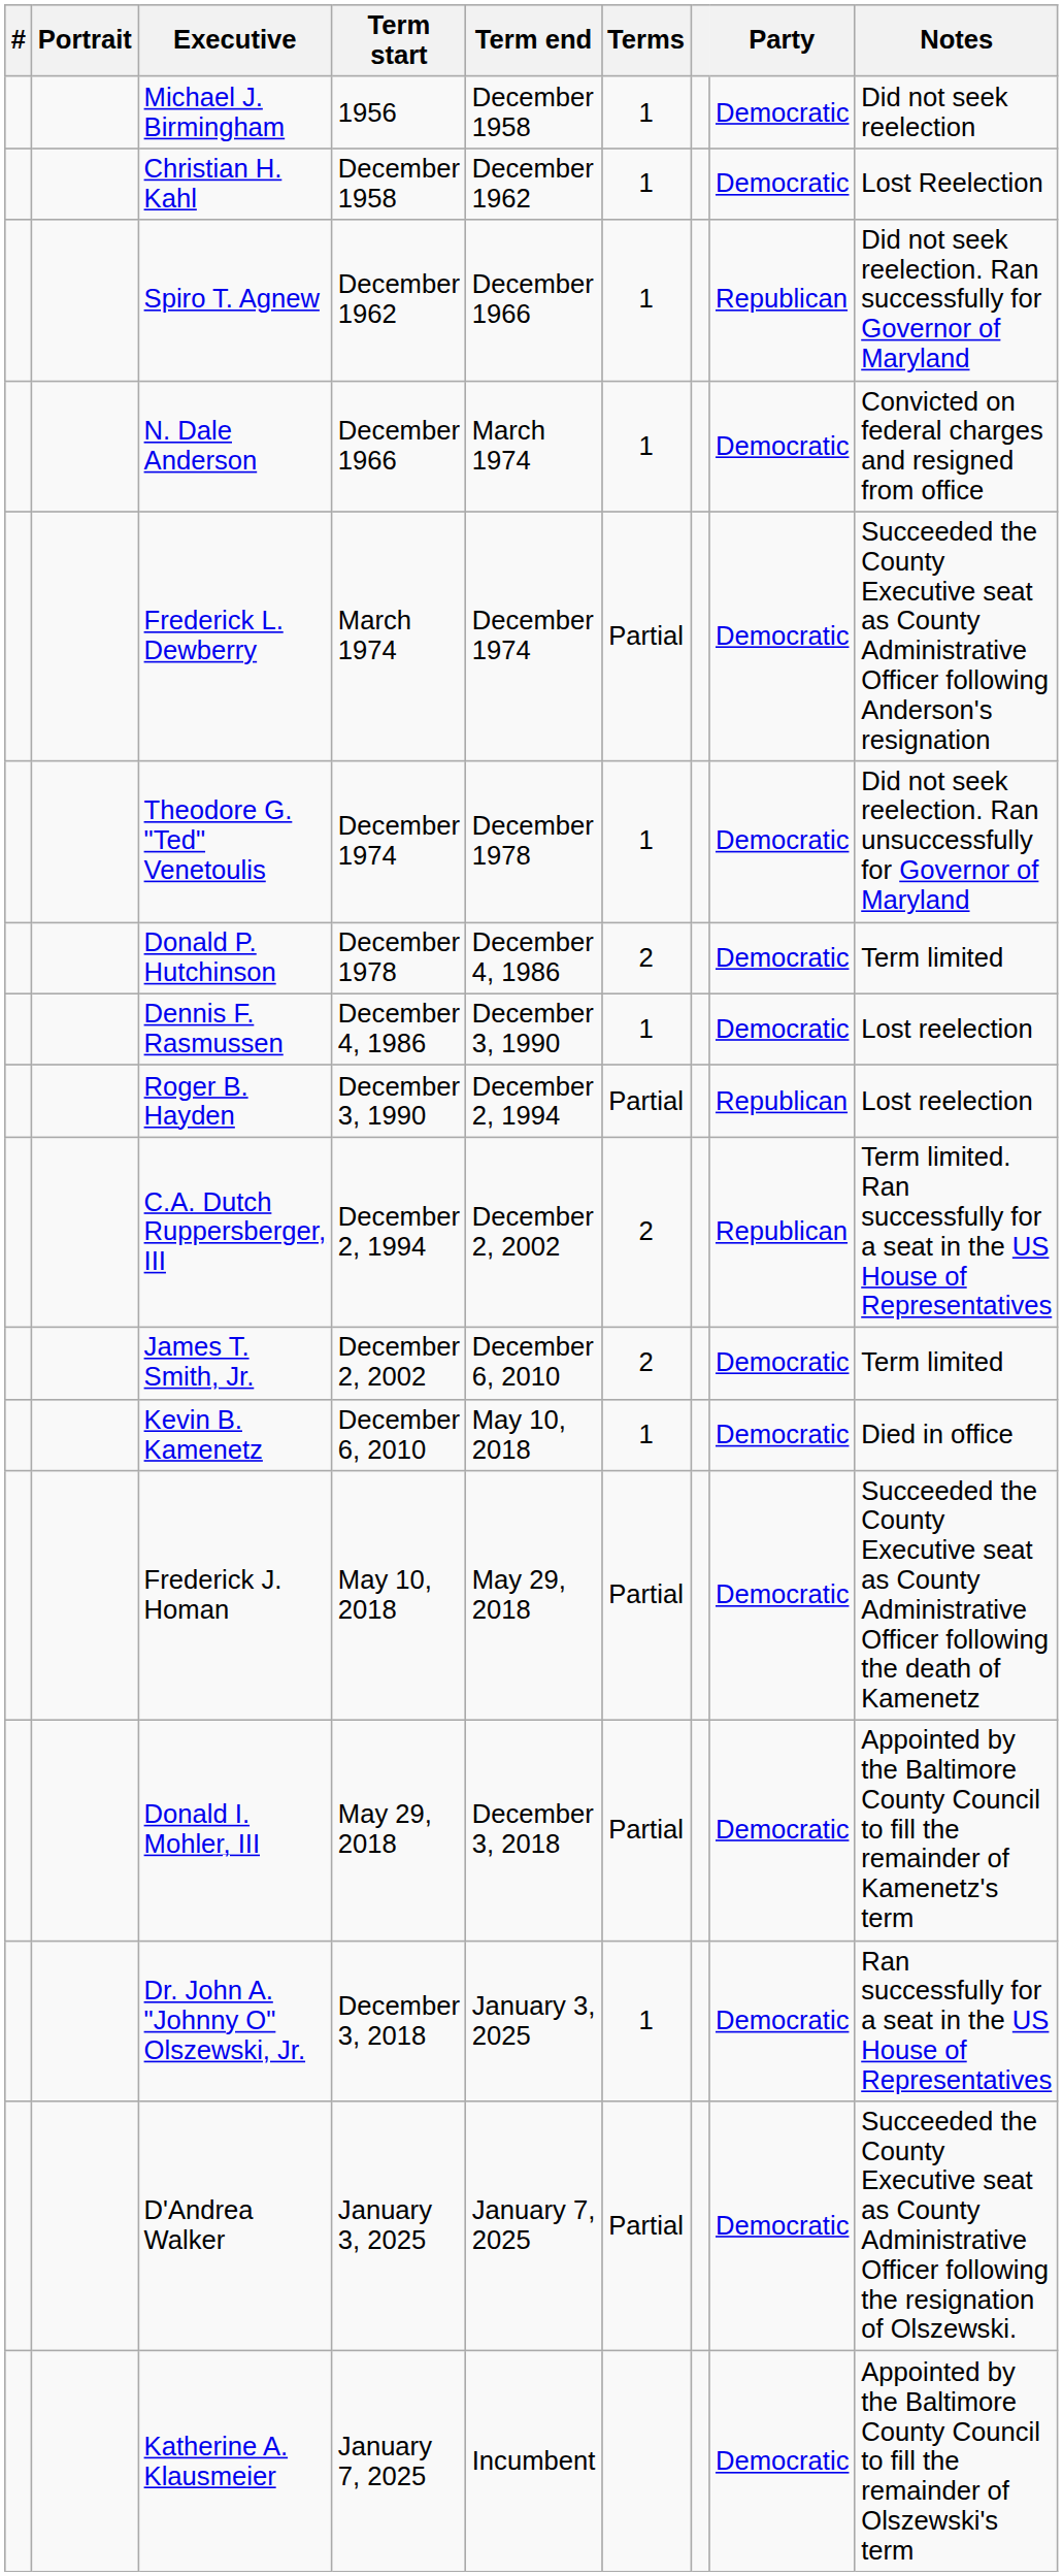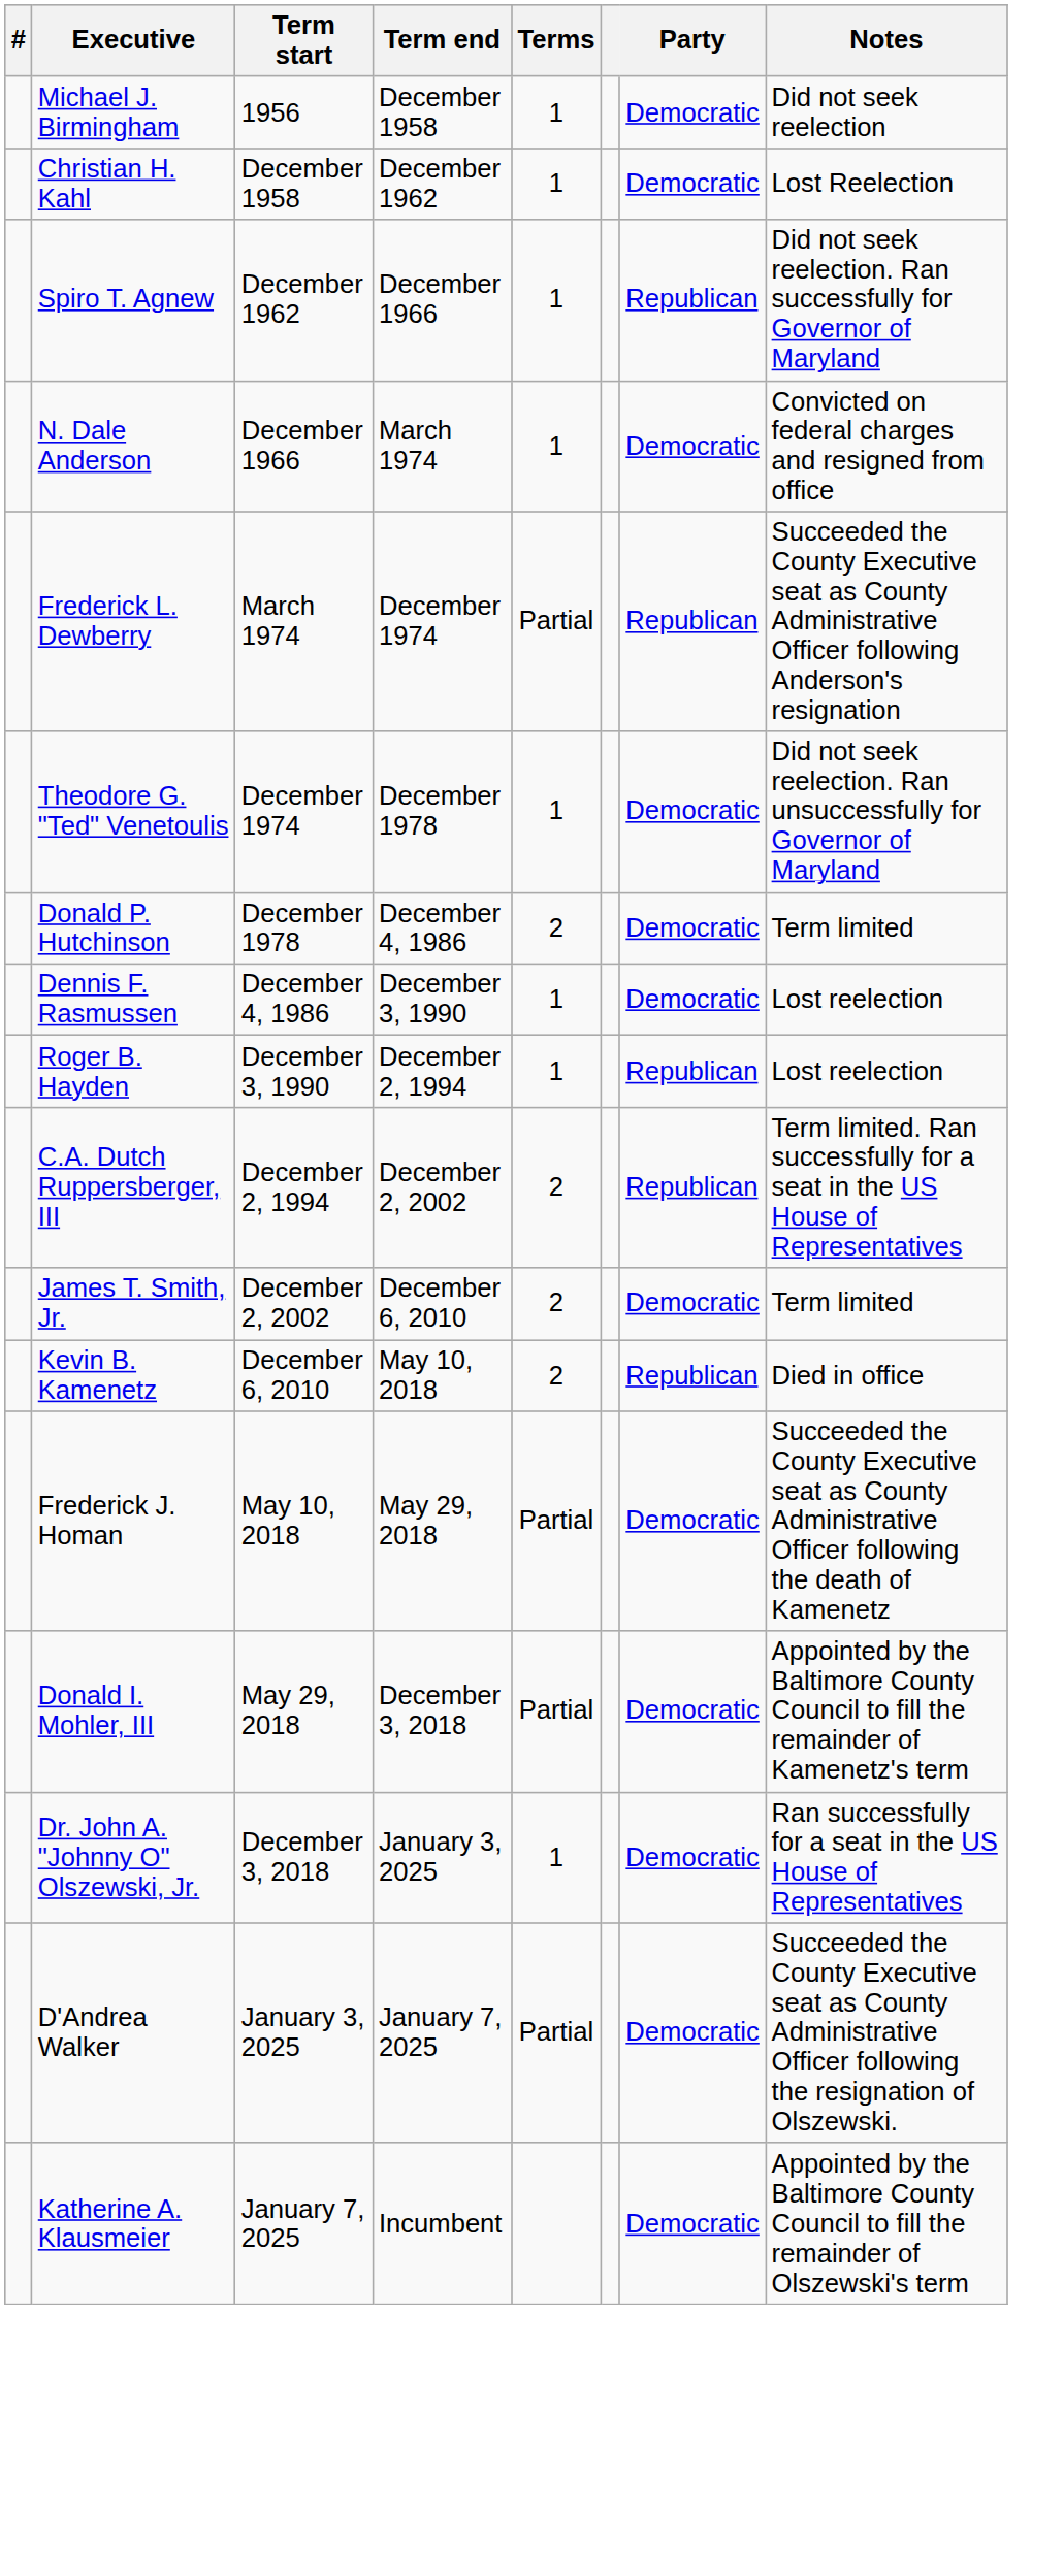- column: Portrait
Frederick L. Dewberry | Party: Democratic -> Republican
Roger B. Hayden | Terms: Partial -> 1
Kevin B. Kamenetz | Terms: 1 -> 2
Kevin B. Kamenetz | Party: Democratic -> Republican
